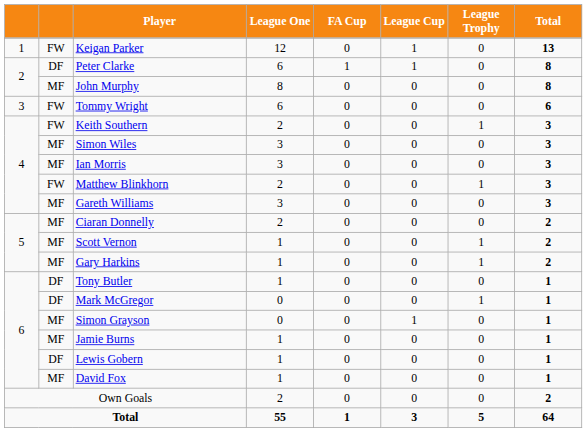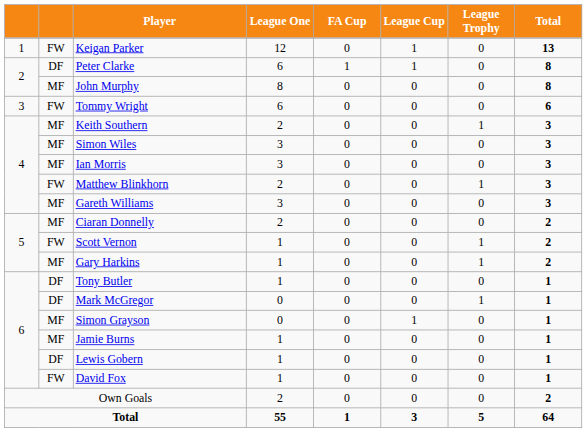Keith Southern | column 2: FW -> MF
Scott Vernon | column 2: MF -> FW
David Fox | column 2: MF -> FW
